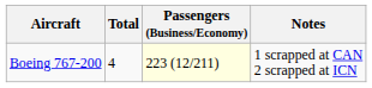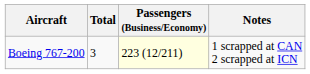Boeing 767-200 | Total: 4 -> 3
